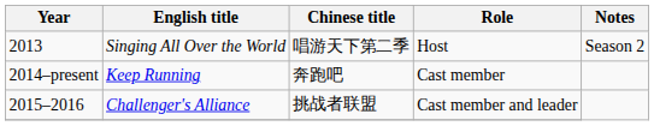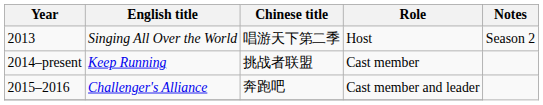Keep Running | Chinese title: 奔跑吧 -> 挑战者联盟
Challenger's Alliance | Chinese title: 挑战者联盟 -> 奔跑吧
